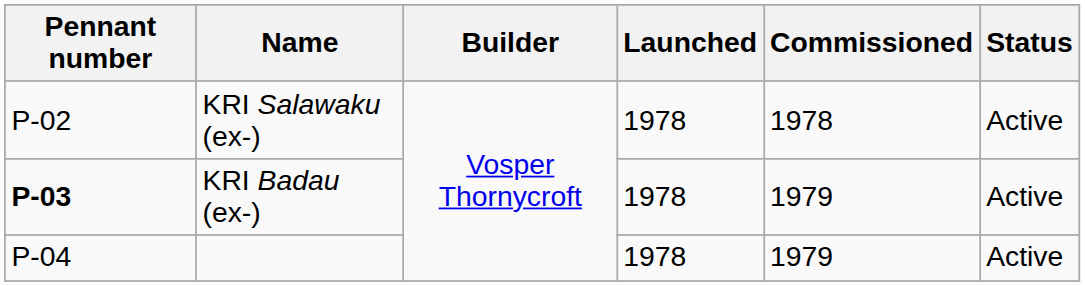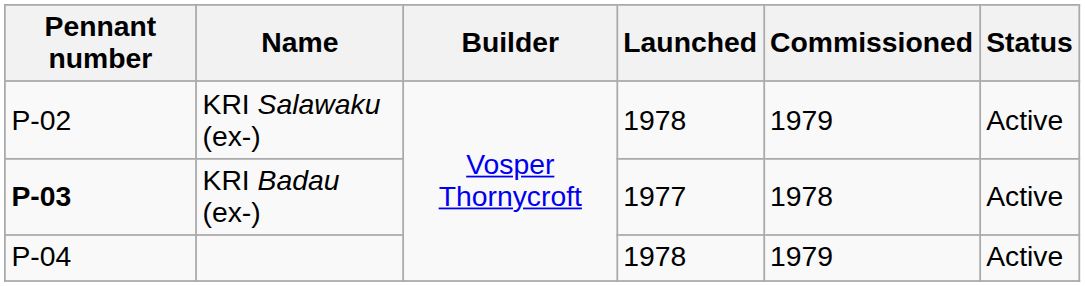KRI Salawaku (ex-) | Commissioned: 1978 -> 1979
KRI Badau (ex-) | Launched: 1978 -> 1977
KRI Badau (ex-) | Commissioned: 1979 -> 1978
